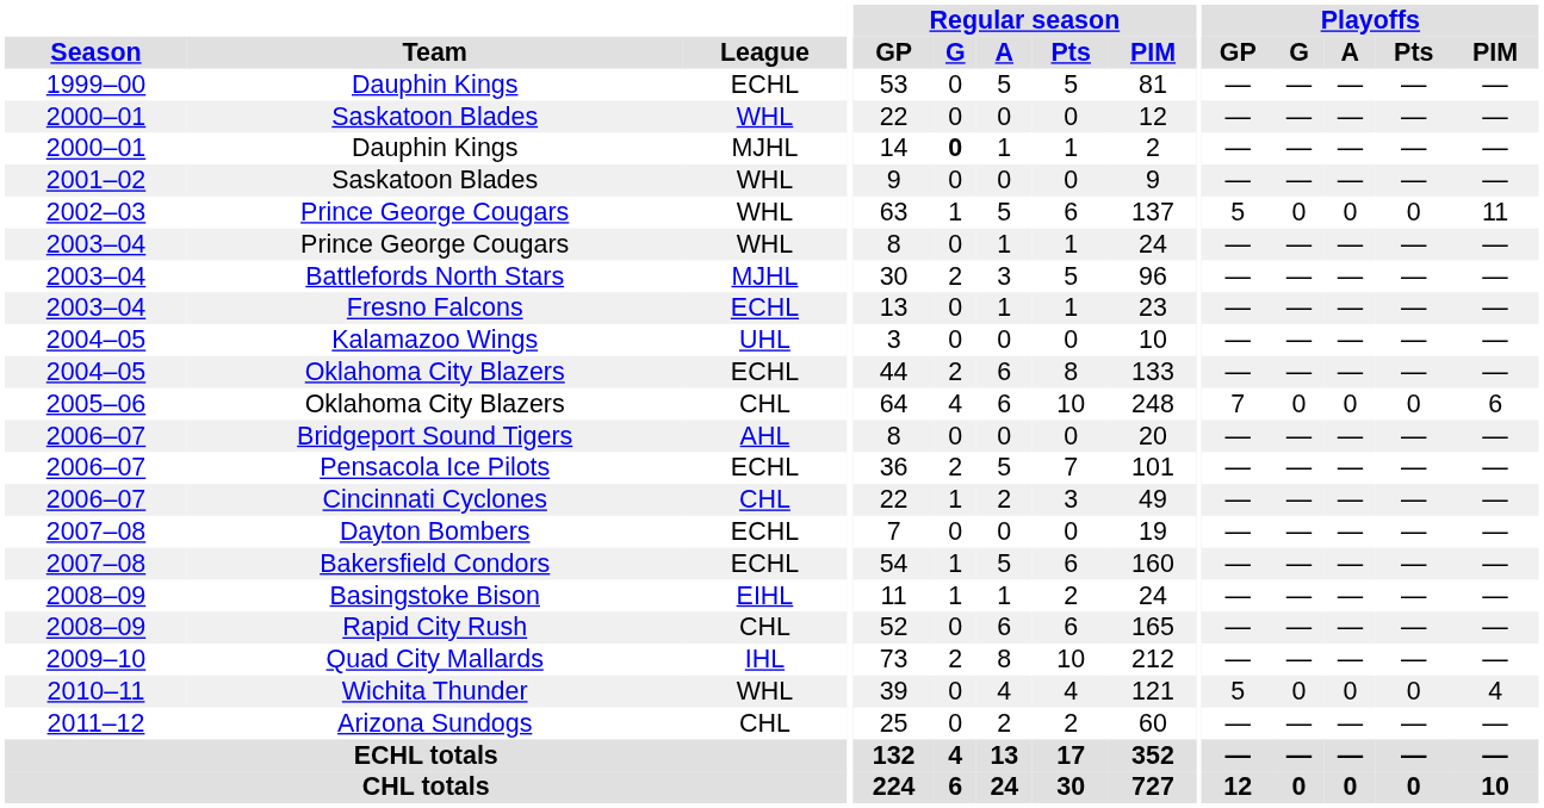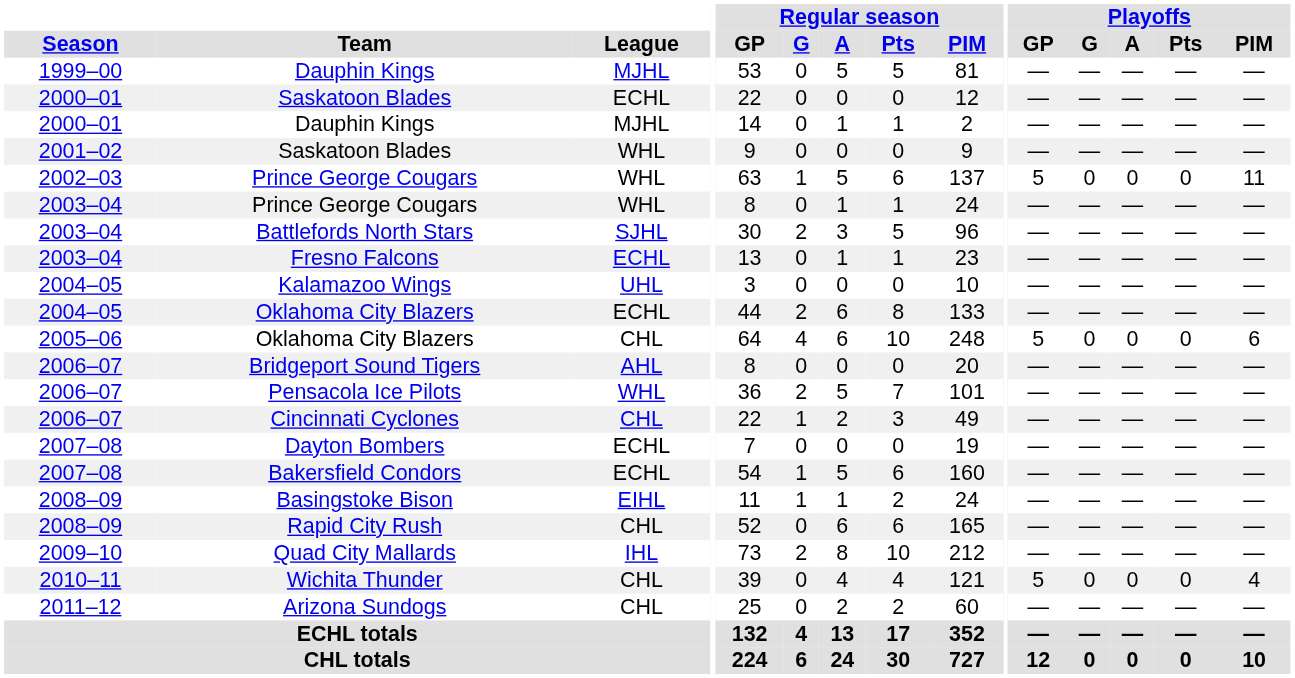1999–00 / Dauphin Kings | League: ECHL -> MJHL
2000–01 / Saskatoon Blades | League: WHL -> ECHL
2000–01 / Dauphin Kings | Regular season / G: bold -> normal
Battlefords North Stars | League: MJHL -> SJHL
2005–06 / Oklahoma City Blazers | Playoffs / GP: 7 -> 5
Pensacola Ice Pilots | League: ECHL -> WHL
Wichita Thunder | League: WHL -> CHL
